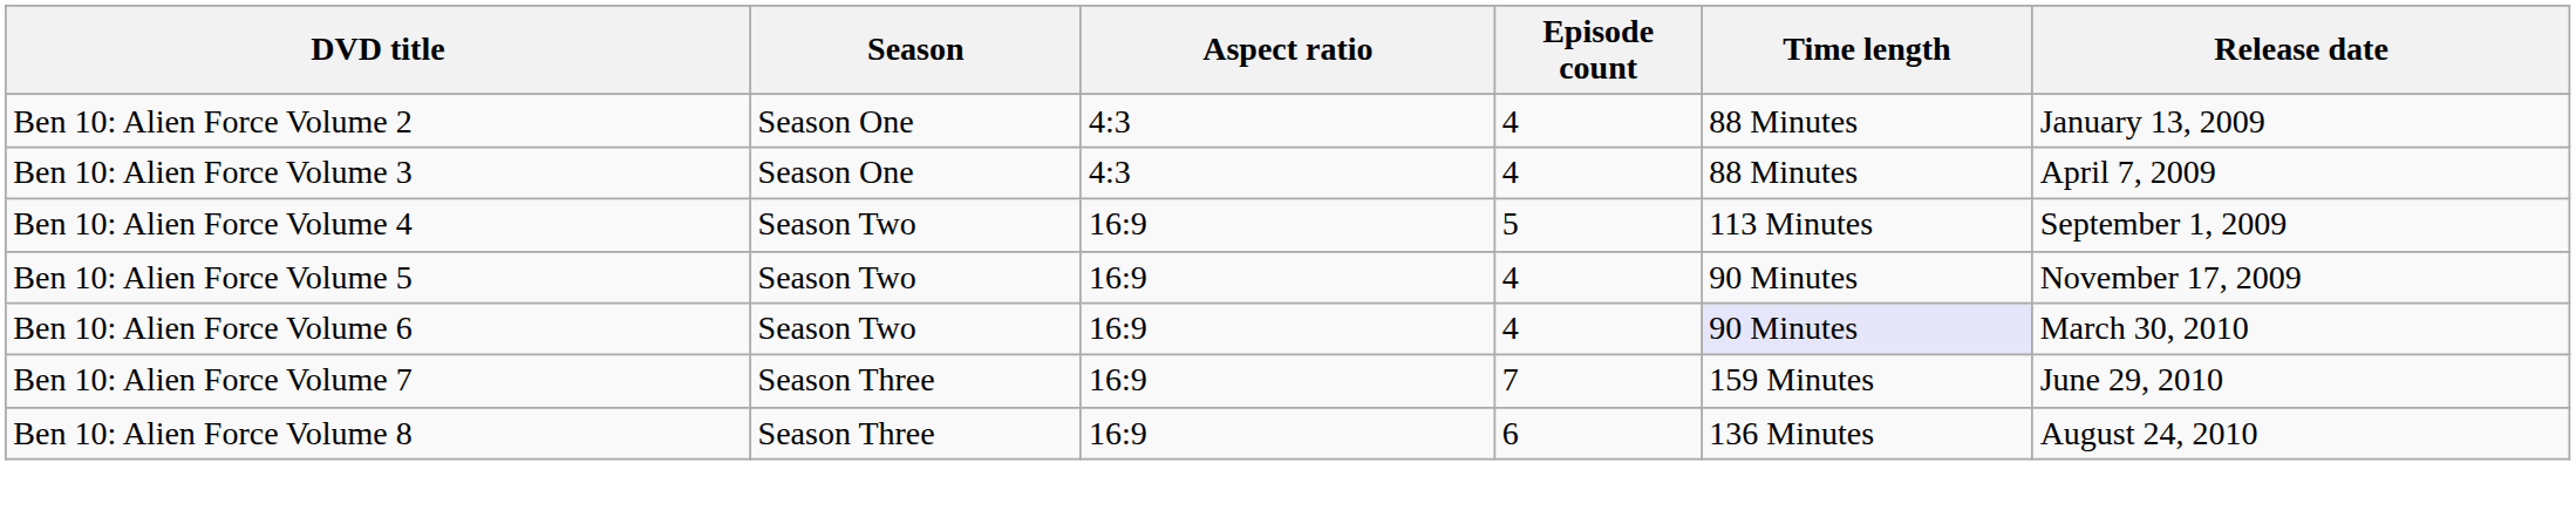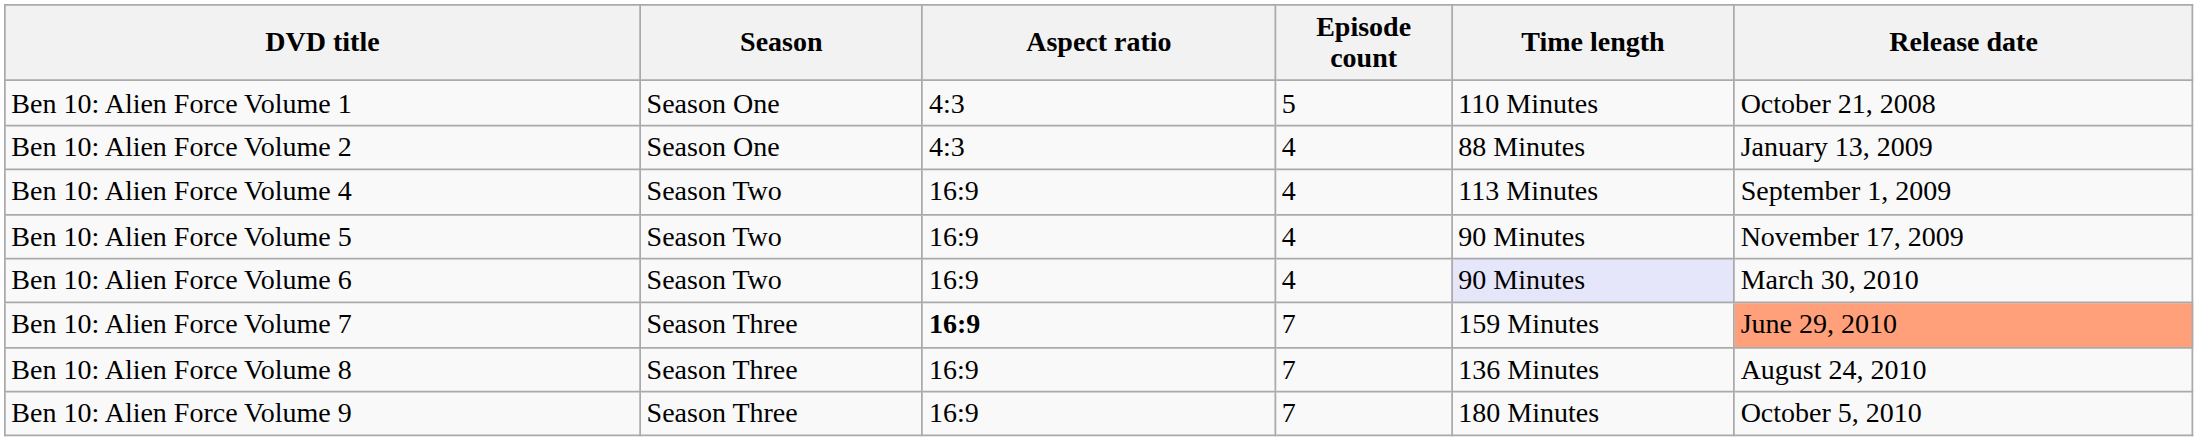+ row: Ben 10: Alien Force Volume 1 | Season One | 4:3 | 5 | 110 Minutes | October 21, 2008
- row: Ben 10: Alien Force Volume 3 | Season One | 4:3 | 4 | 88 Minutes | April 7, 2009
Ben 10: Alien Force Volume 4 | Episode count: 5 -> 4
Ben 10: Alien Force Volume 7 | Aspect ratio: normal -> bold
Ben 10: Alien Force Volume 7 | Release date: no background -> lightsalmon background
Ben 10: Alien Force Volume 8 | Episode count: 6 -> 7
+ row: Ben 10: Alien Force Volume 9 | Season Three | 16:9 | 7 | 180 Minutes | October 5, 2010
